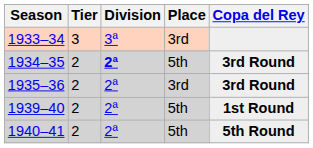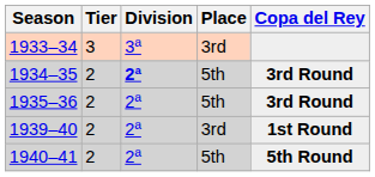1935–36 | Place: 3rd -> 5th
1939–40 | Place: 5th -> 3rd
